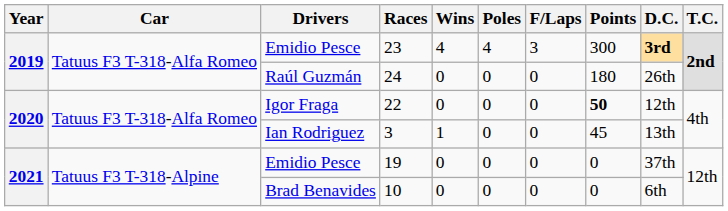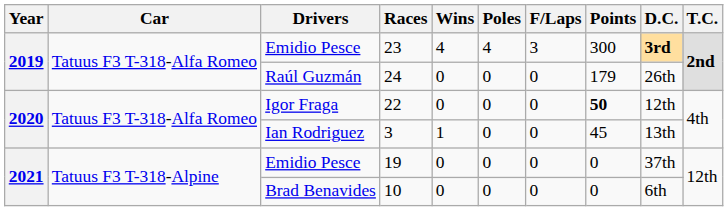24 | Points: 180 -> 179
